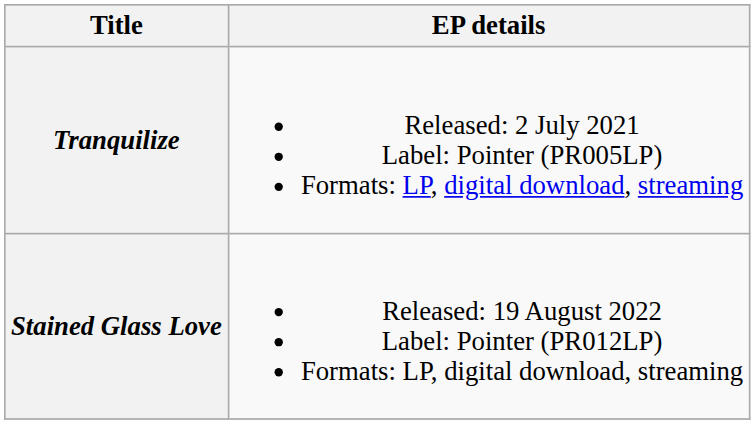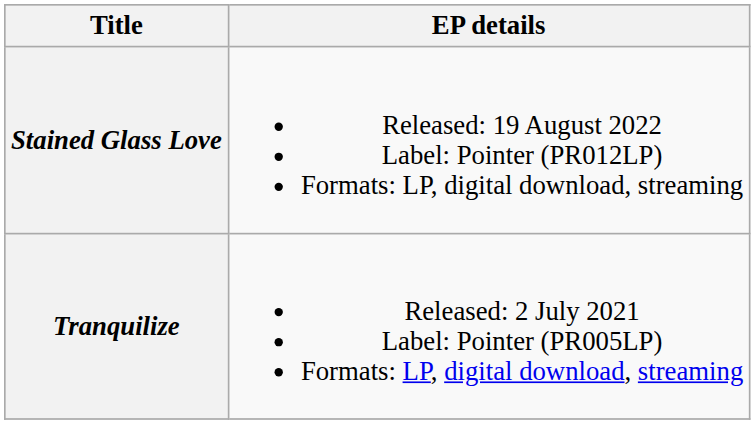rows swapped: Tranquilize <-> Stained Glass Love
